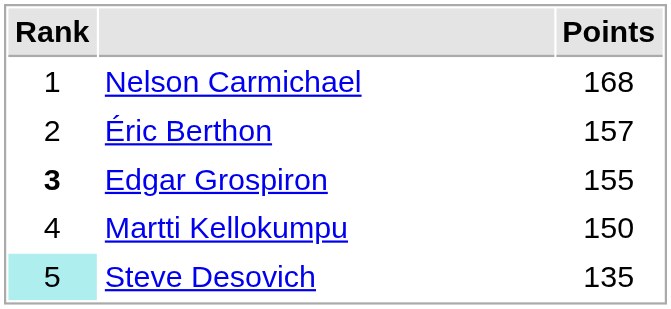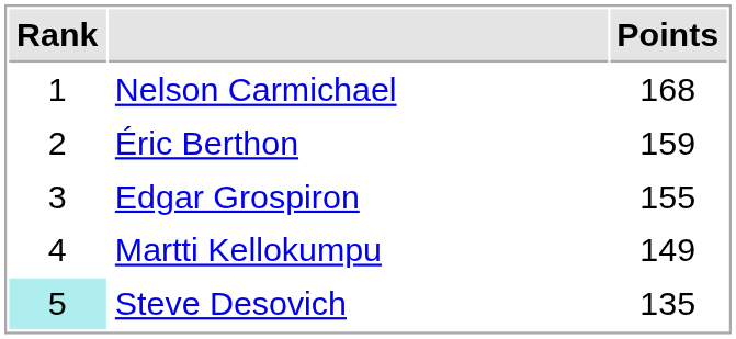Éric Berthon | Points: 157 -> 159
Edgar Grospiron | Rank: bold -> normal
Martti Kellokumpu | Points: 150 -> 149
